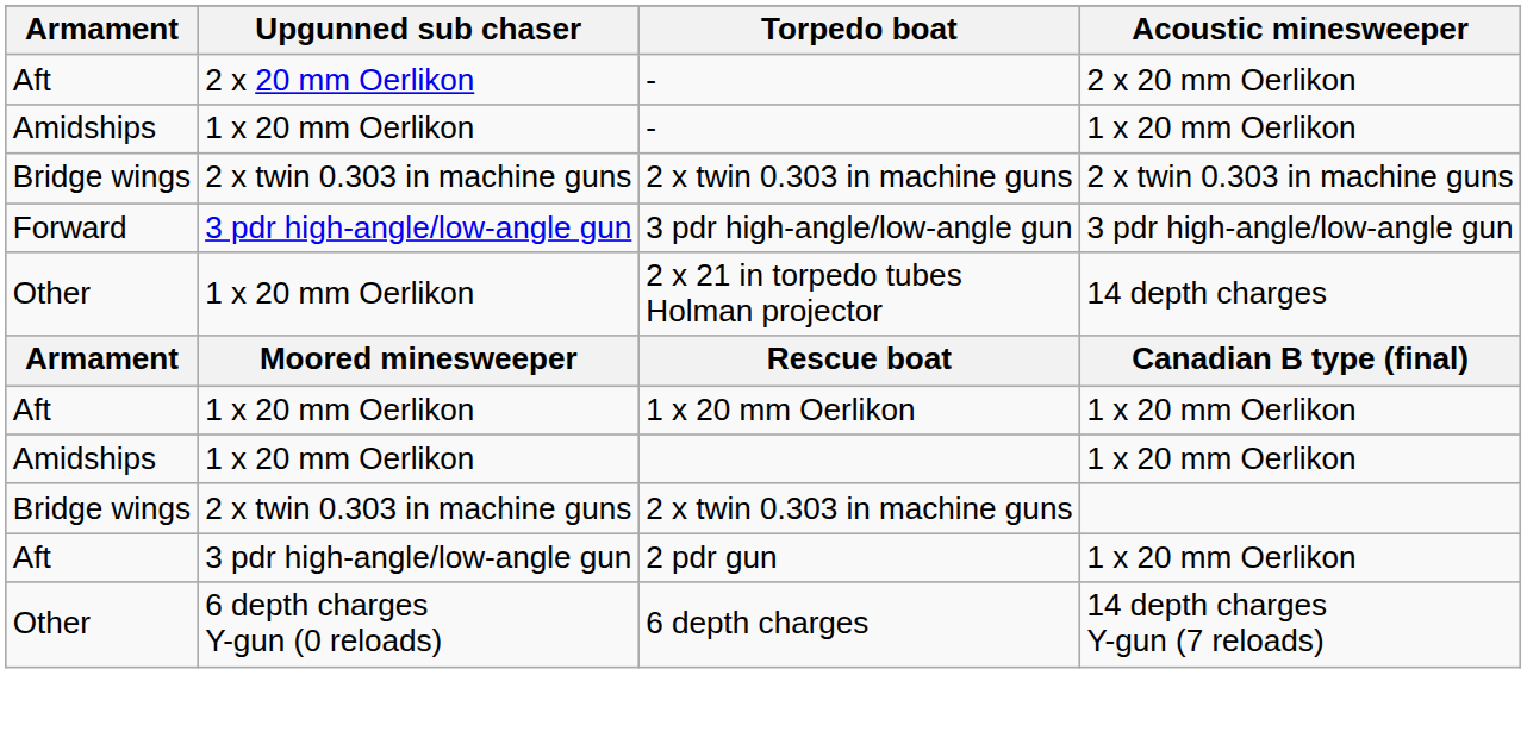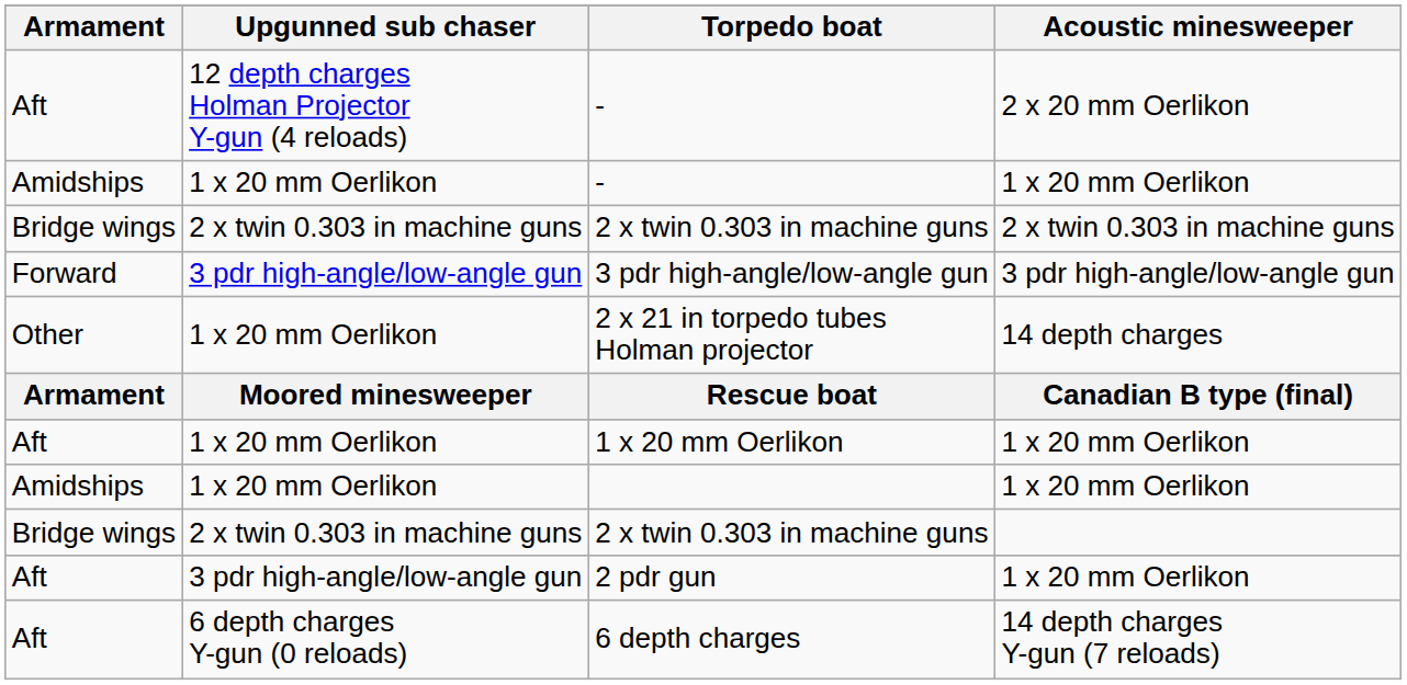- / 2 x 20 mm Oerlikon | Upgunned sub chaser: 2 x 20 mm Oerlikon -> 12 depth charges Holman Projector Y-gun (4 reloads)
6 depth charges | Armament: Other -> Aft
